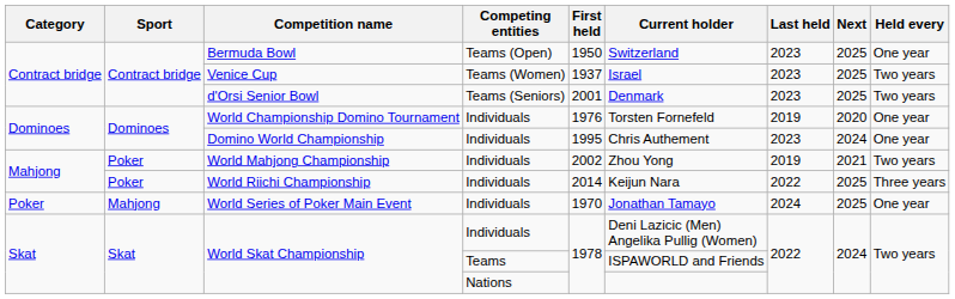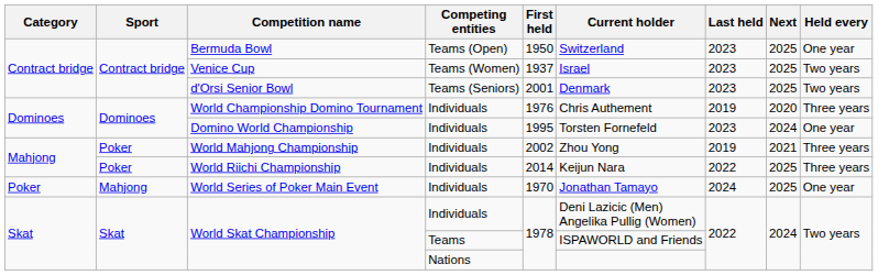World Championship Domino Tournament | Current holder: Torsten Fornefeld -> Chris Authement
World Championship Domino Tournament | Held every: One year -> Three years
Domino World Championship | Current holder: Chris Authement -> Torsten Fornefeld
World Mahjong Championship | Held every: Two years -> Three years
